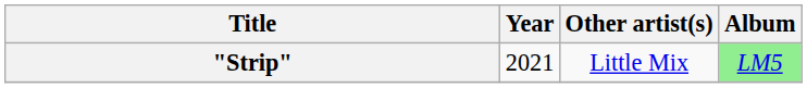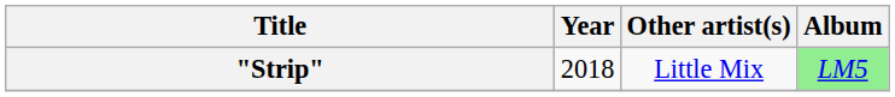"Strip" | Year: 2021 -> 2018
